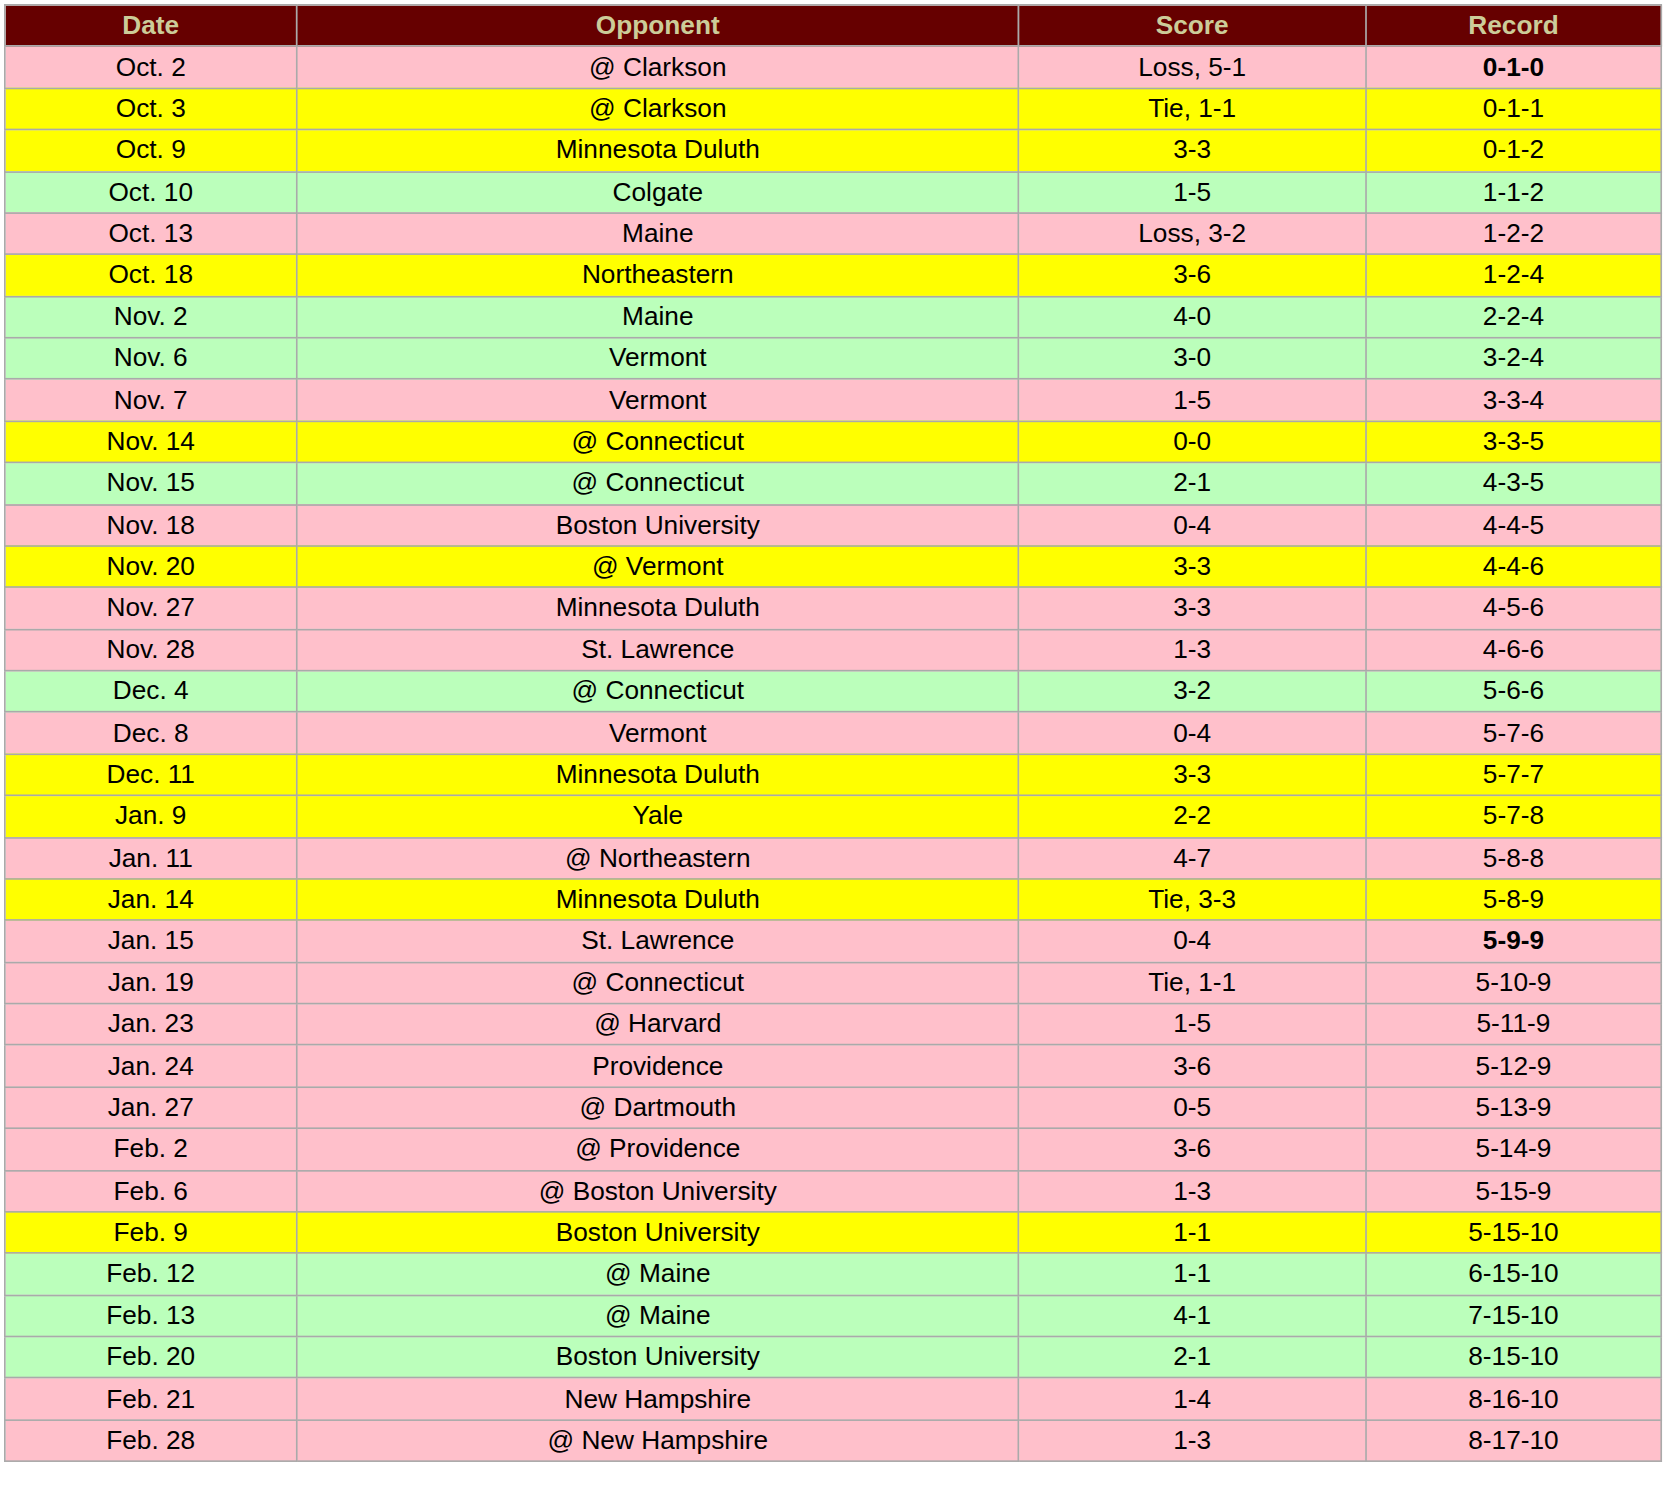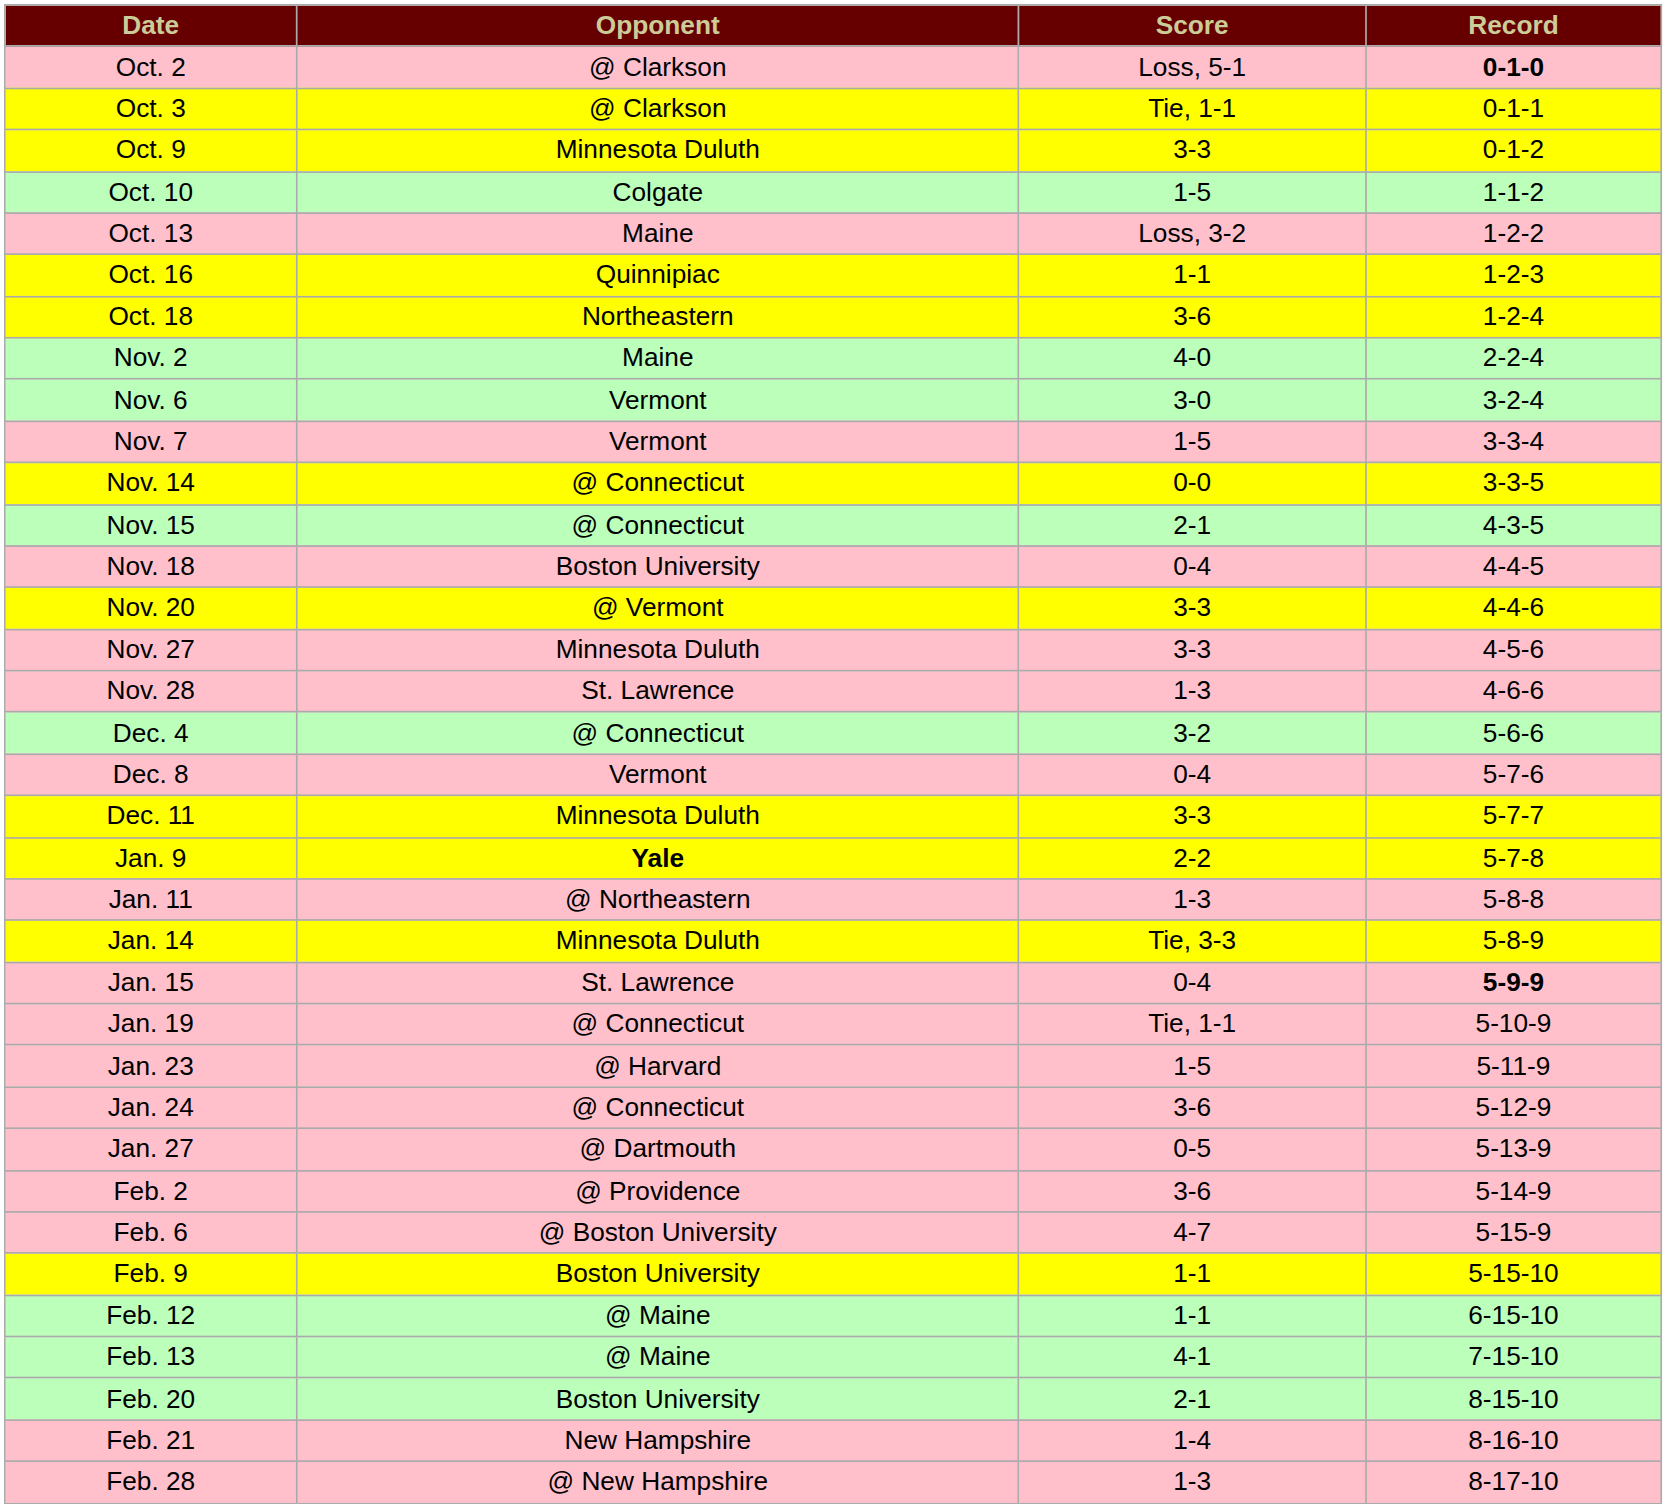+ row: Oct. 16 | Quinnipiac | 1-1 | 1-2-3
Jan. 9 | Opponent: normal -> bold
Jan. 11 | Score: 4-7 -> 1-3
Jan. 24 | Opponent: Providence -> @ Connecticut
Feb. 6 | Score: 1-3 -> 4-7
